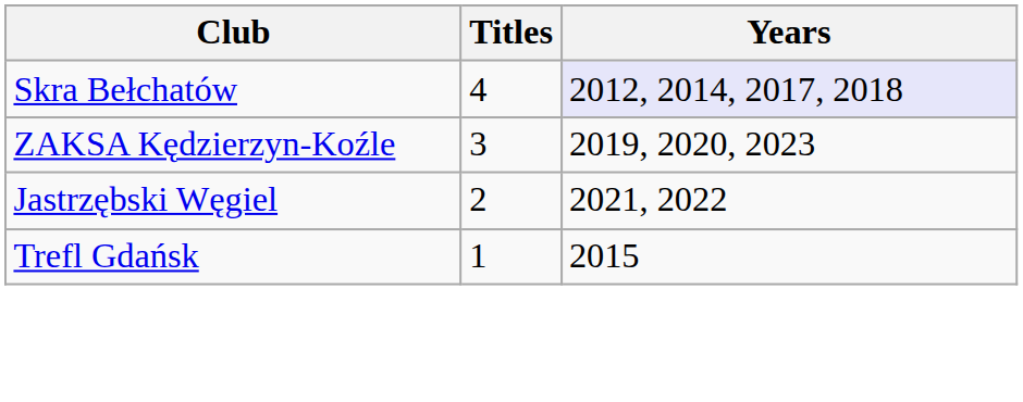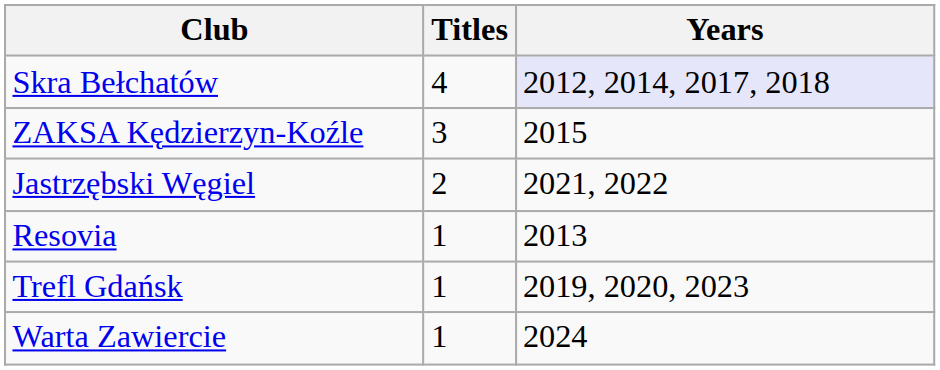ZAKSA Kędzierzyn-Koźle | Years: 2019, 2020, 2023 -> 2015
+ row: Resovia | 1 | 2013
Trefl Gdańsk | Years: 2015 -> 2019, 2020, 2023
+ row: Warta Zawiercie | 1 | 2024
